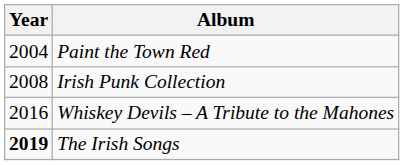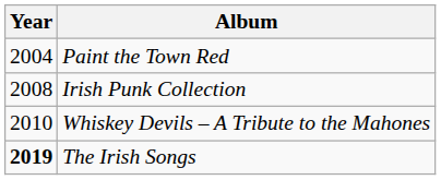Whiskey Devils – A Tribute to the Mahones | Year: 2016 -> 2010
